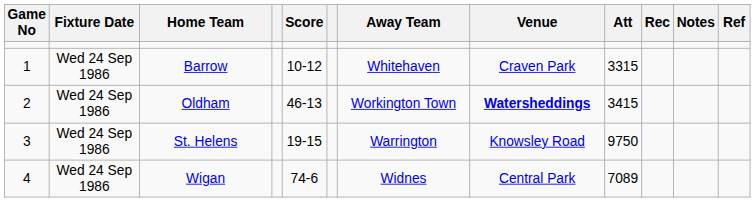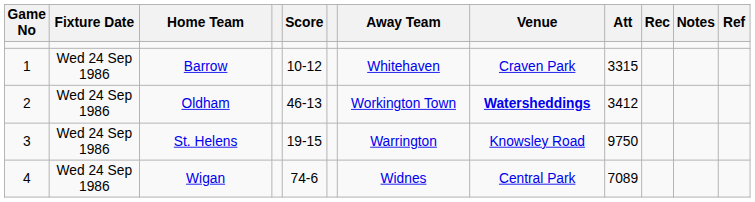Oldham | Att: 3415 -> 3412
